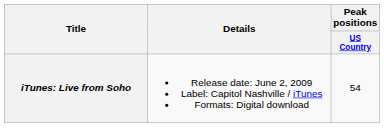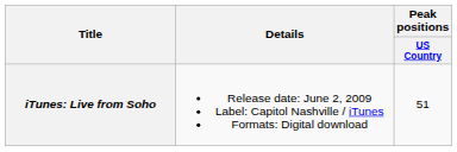iTunes: Live from Soho | Peak positions / US Country: 54 -> 51
